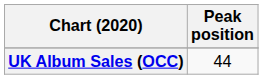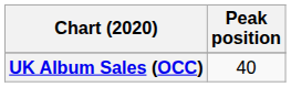UK Album Sales (OCC) | Peak position: 44 -> 40
